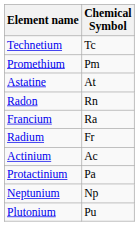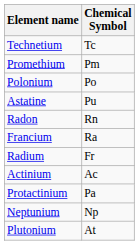+ row: Polonium | Po
Astatine | Chemical Symbol: At -> Pu
Plutonium | Chemical Symbol: Pu -> At
